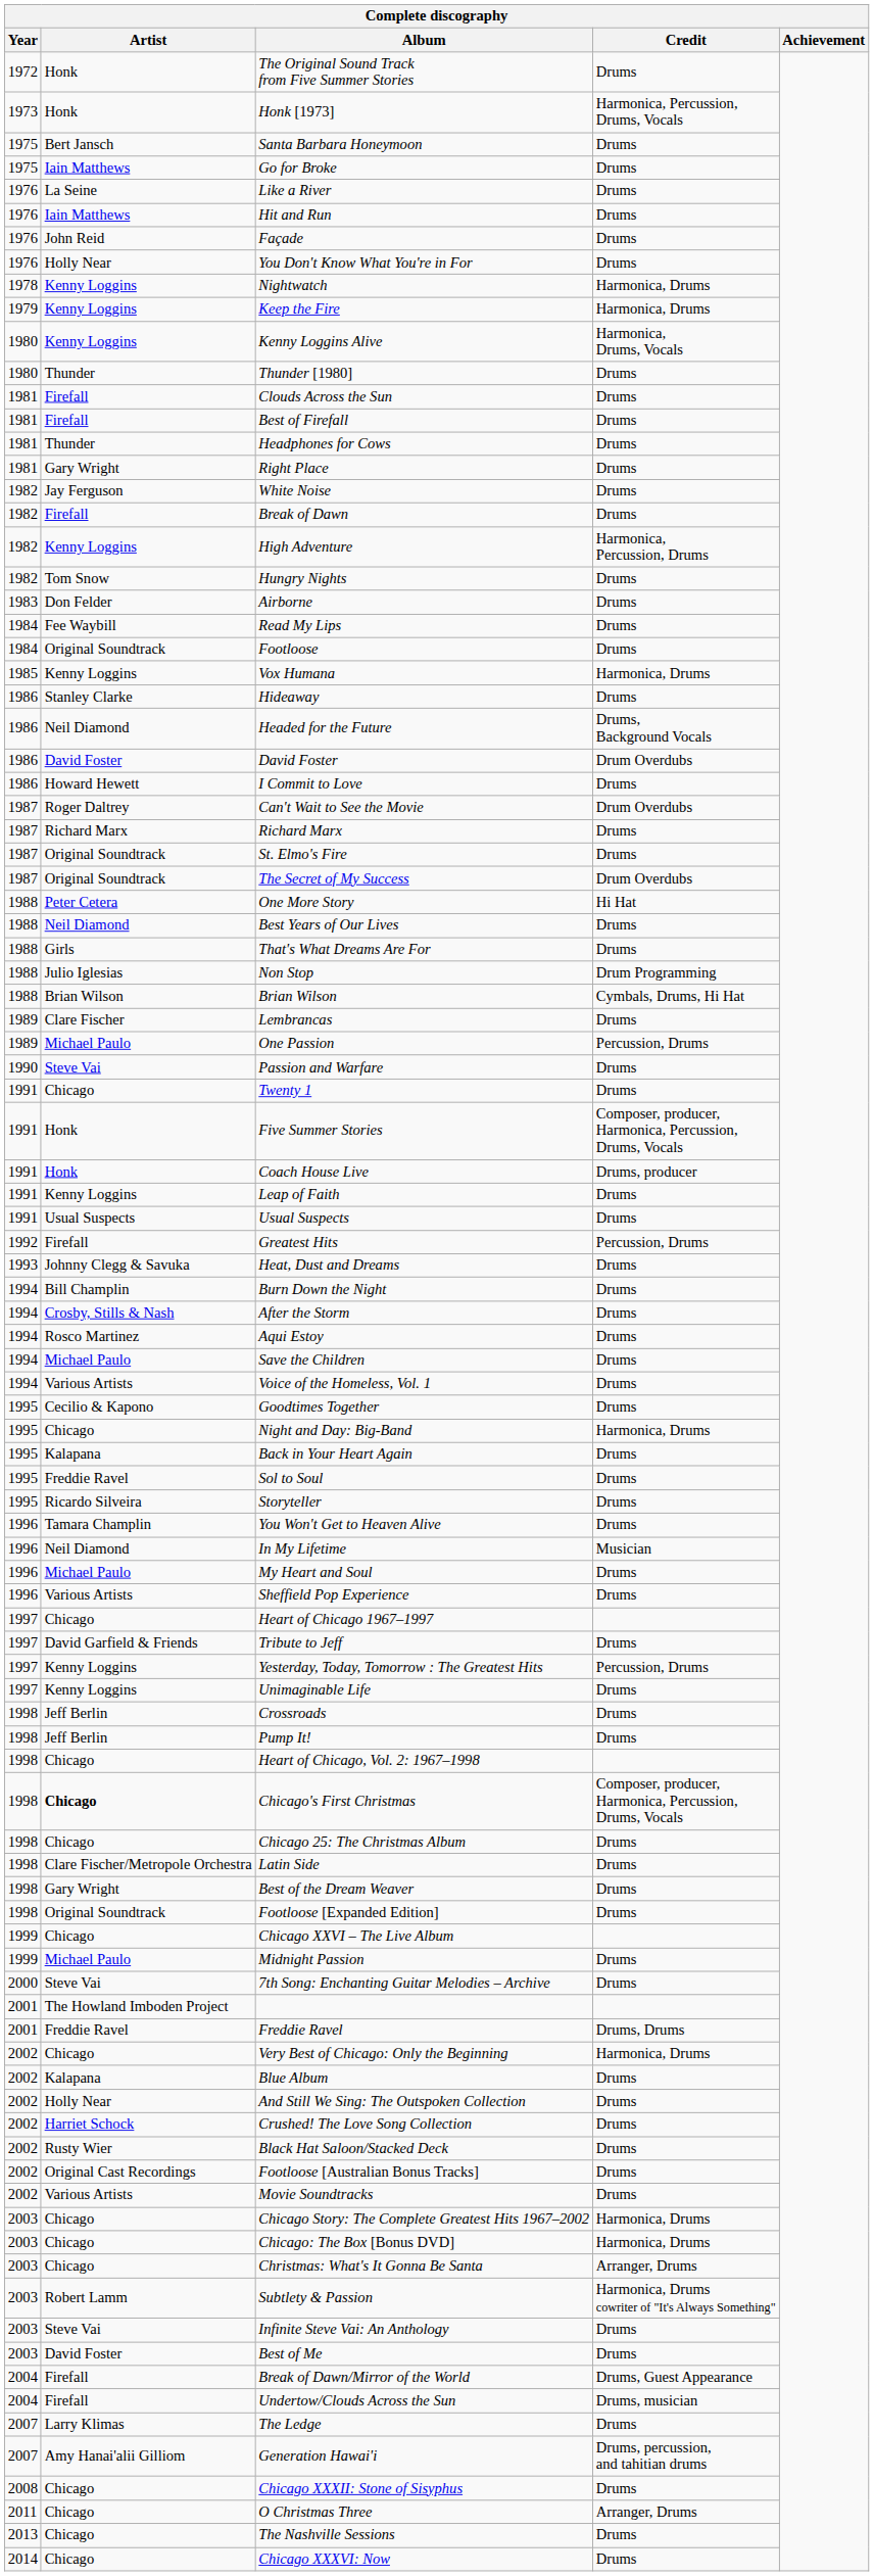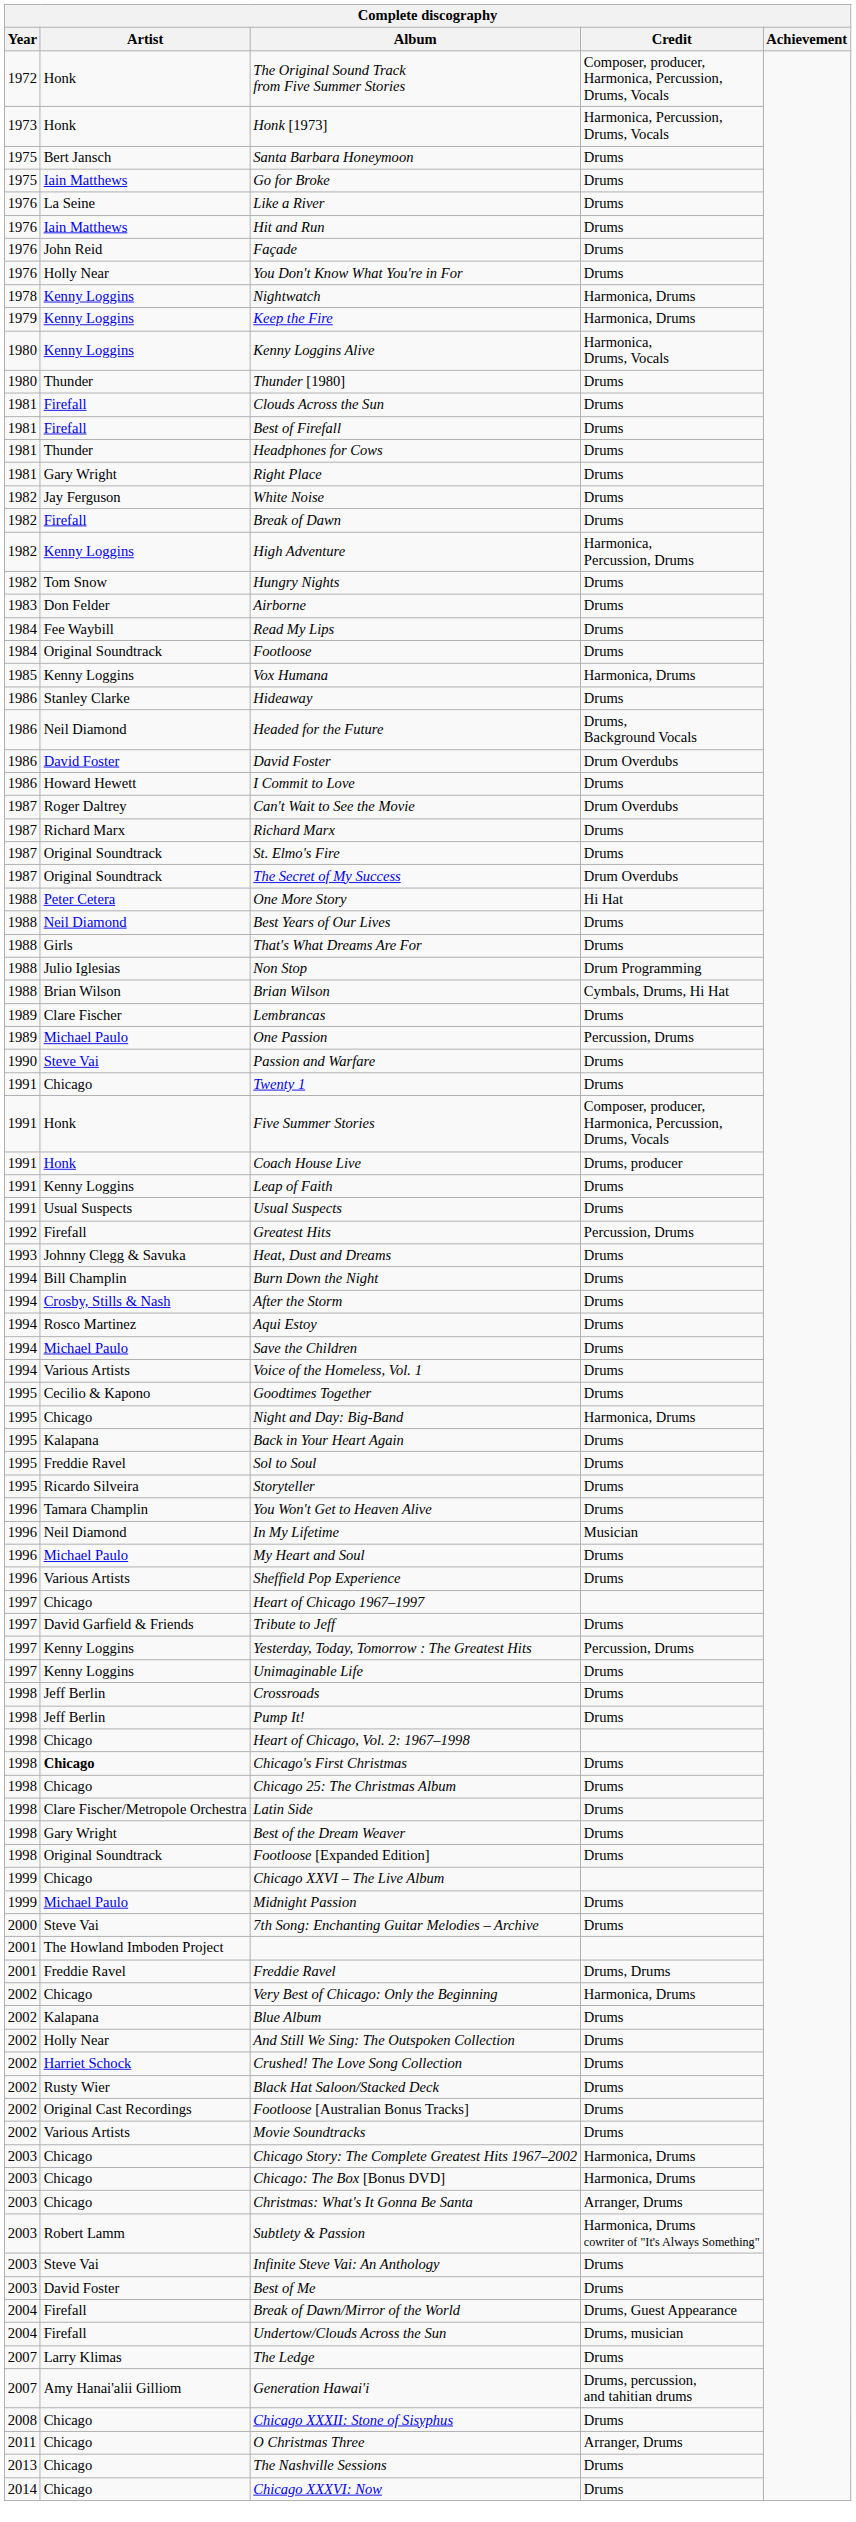The Original Sound Track from Five Summer Stories | Credit: Drums -> Composer, producer, Harmonica, Percussion, Drums, Vocals
Chicago's First Christmas | Credit: Composer, producer, Harmonica, Percussion, Drums, Vocals -> Drums
